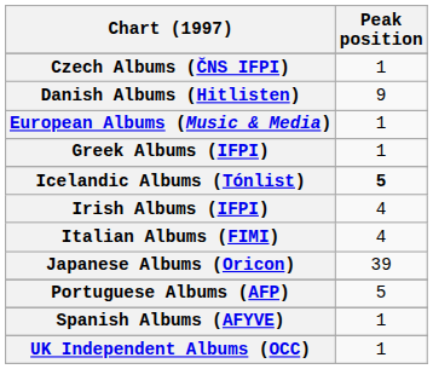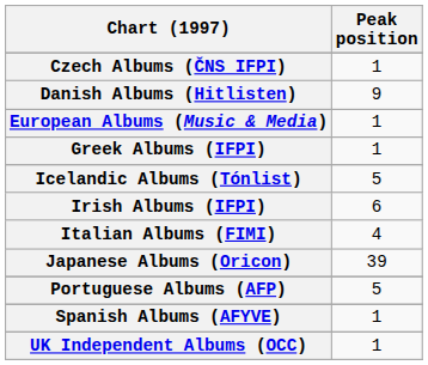Icelandic Albums (Tónlist) | Peak position: bold -> normal
Irish Albums (IFPI) | Peak position: 4 -> 6
